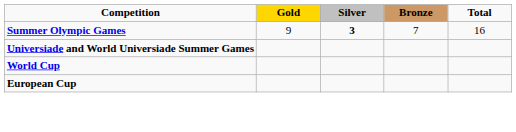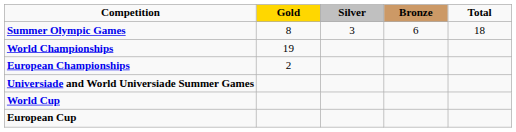Summer Olympic Games | Gold: 9 -> 8
Summer Olympic Games | Silver: bold -> normal
Summer Olympic Games | Bronze: 7 -> 6
Summer Olympic Games | Total: 16 -> 18
+ row: World Championships | 19
+ row: European Championships | 2
